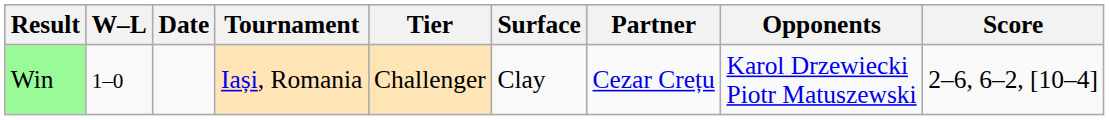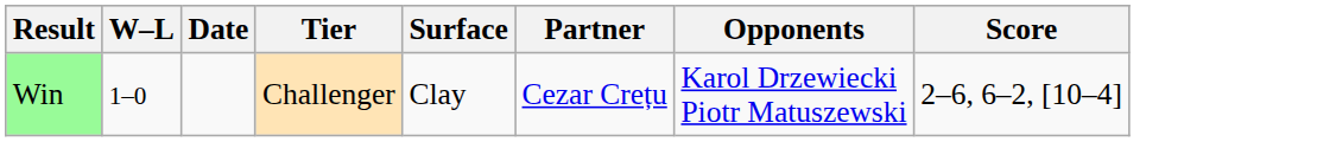- column: Tournament | Iași, Romania
